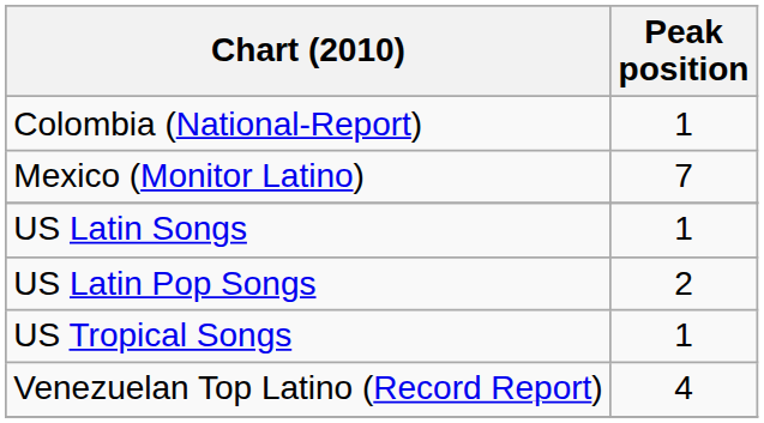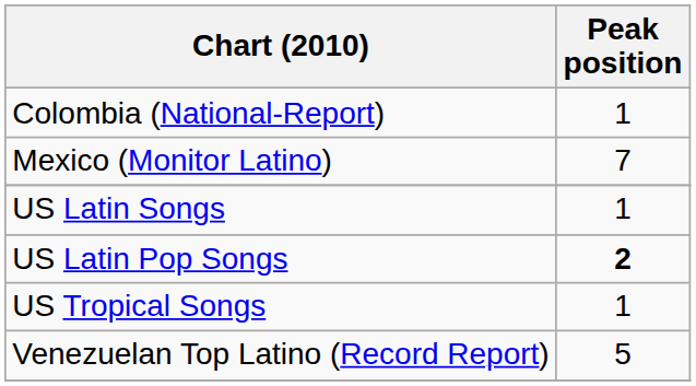US Latin Pop Songs | Peak position: normal -> bold
Venezuelan Top Latino (Record Report) | Peak position: 4 -> 5
